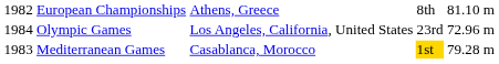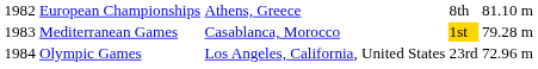rows swapped: Mediterranean Games <-> Olympic Games
